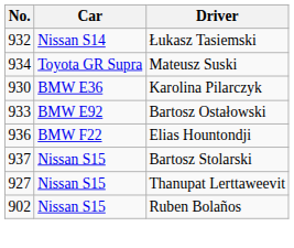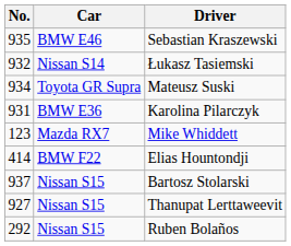+ row: 935 | BMW E46 | Sebastian Kraszewski
Karolina Pilarczyk | No.: 930 -> 931
+ row: 123 | Mazda RX7 | Mike Whiddett
- row: 933 | BMW E92 | Bartosz Ostałowski
Elias Hountondji | No.: 936 -> 414
Ruben Bolaños | No.: 902 -> 292
